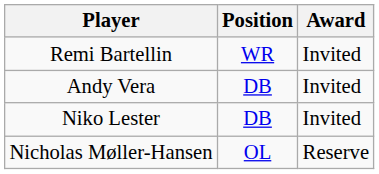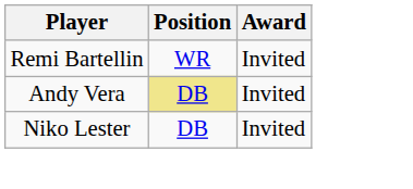Andy Vera | Position: no background -> khaki background
- row: Nicholas Møller-Hansen | OL | Reserve
